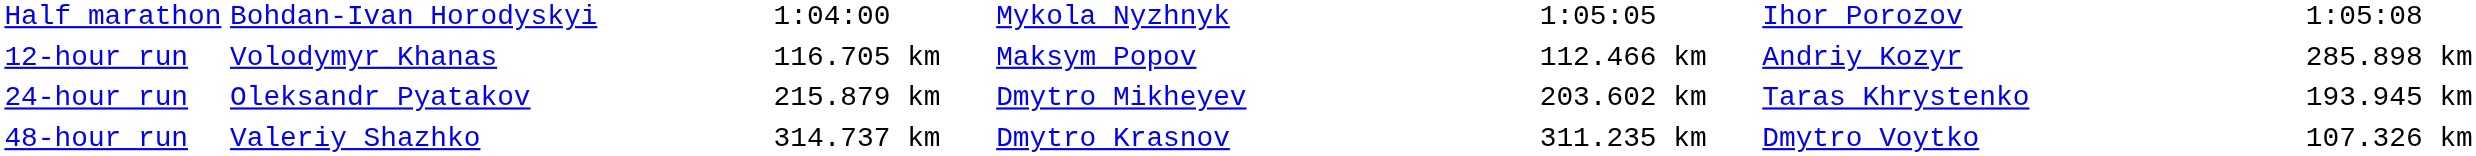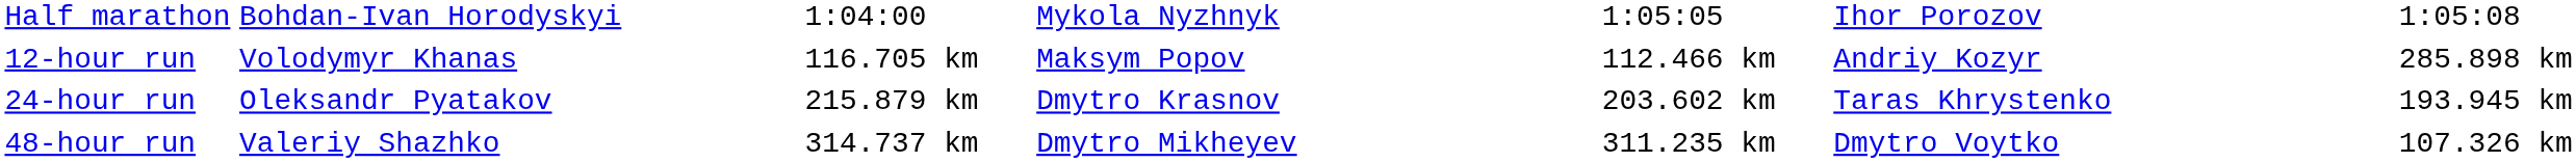24-hour run | column 4: Dmytro Mikheyev -> Dmytro Krasnov
48-hour run | column 4: Dmytro Krasnov -> Dmytro Mikheyev
